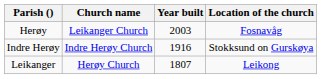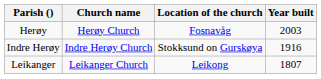columns swapped: Location of the church <-> Year built
Herøy | Church name: Leikanger Church -> Herøy Church
Leikanger | Church name: Herøy Church -> Leikanger Church
